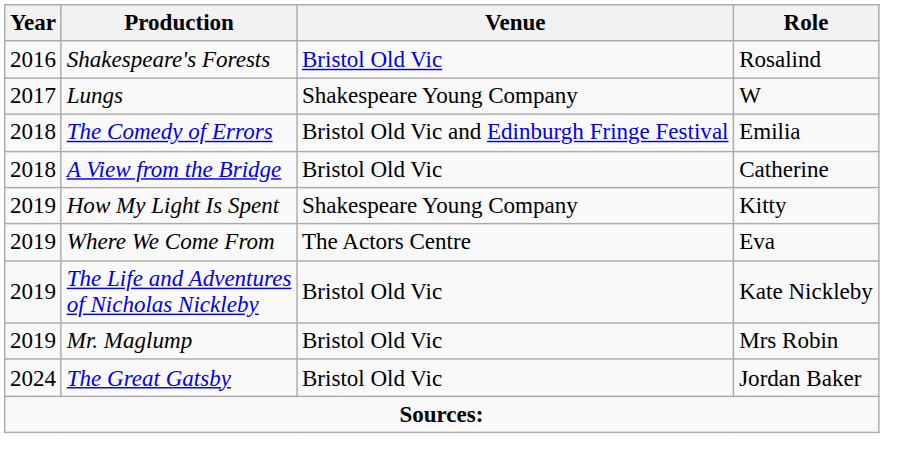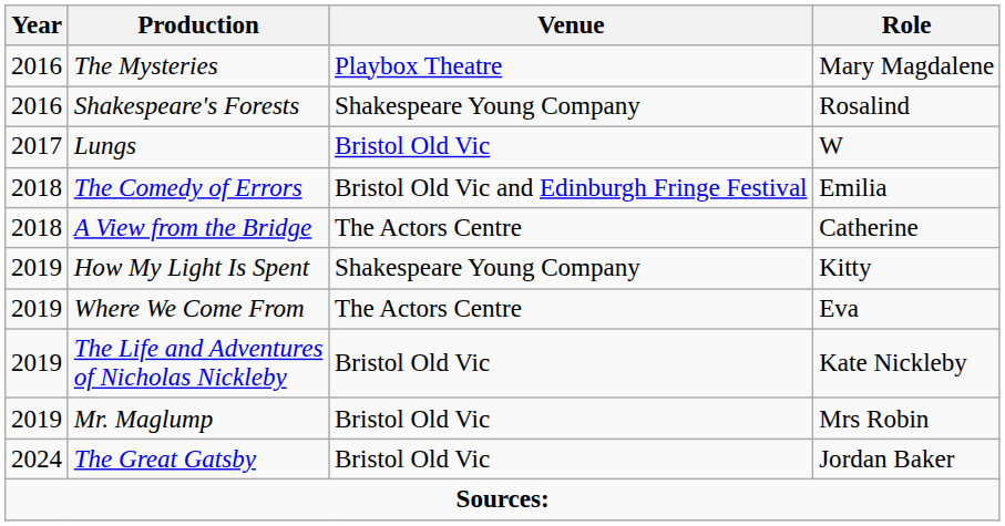+ row: 2016 | The Mysteries | Playbox Theatre | Mary Magdalene
Shakespeare's Forests | Venue: Bristol Old Vic -> Shakespeare Young Company
Lungs | Venue: Shakespeare Young Company -> Bristol Old Vic
A View from the Bridge | Venue: Bristol Old Vic -> The Actors Centre
